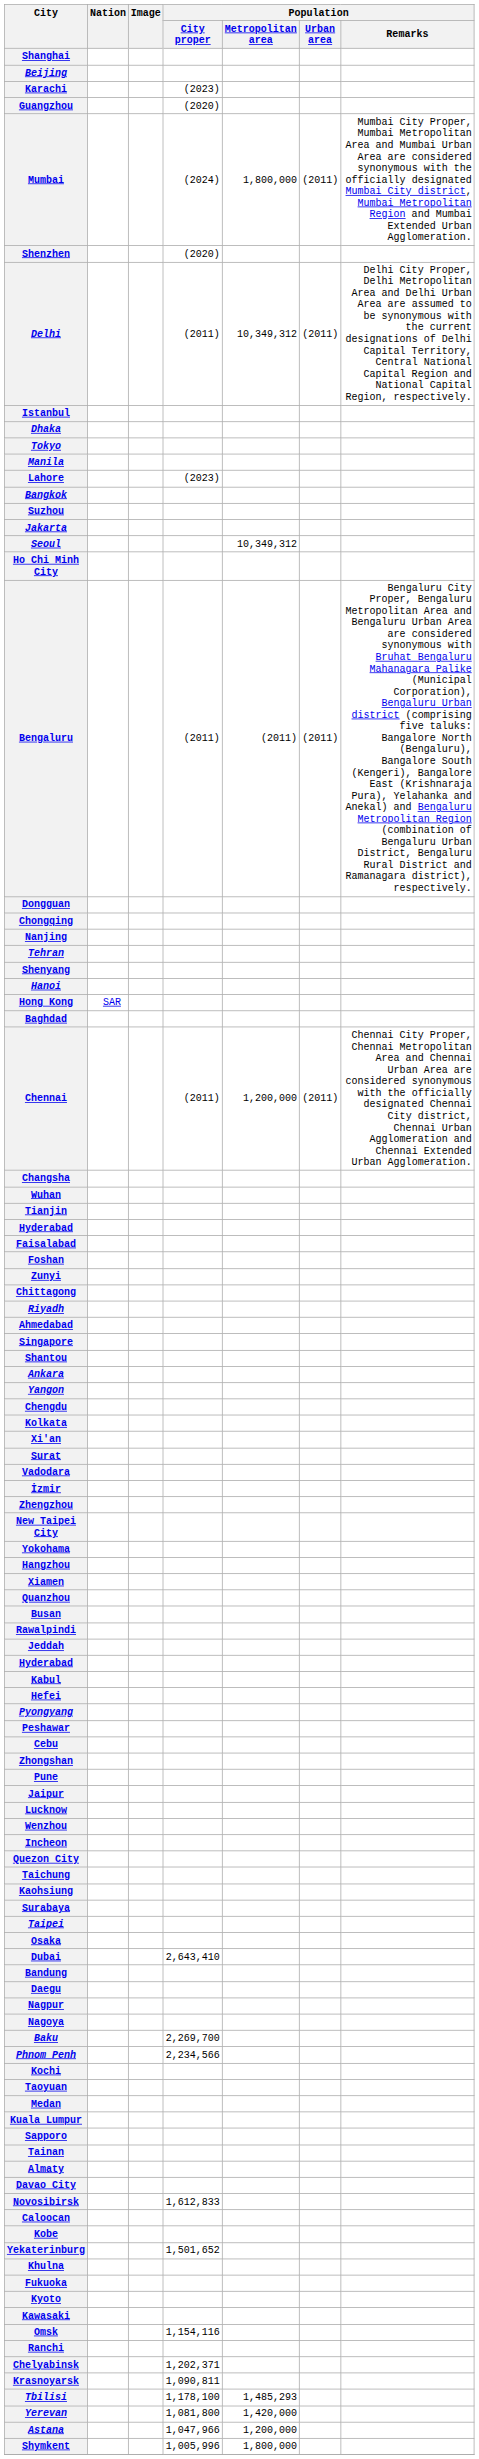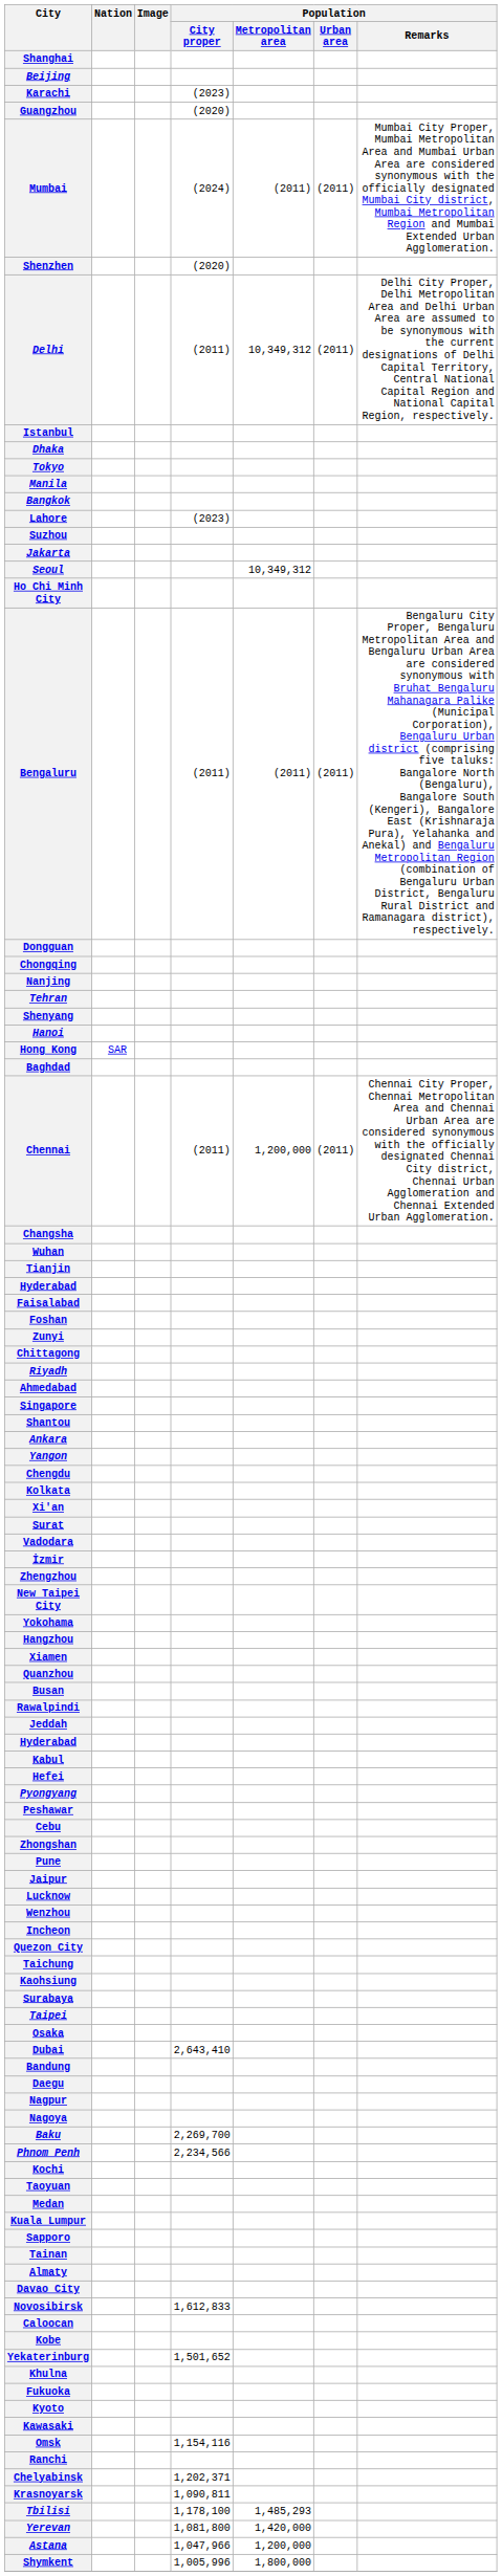Mumbai | Population / Metropolitan area: 1,800,000 -> (2011)
rows swapped: Lahore <-> Bangkok
